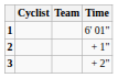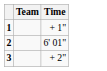- column: Cyclist
1 | Time: 6' 01" -> + 1"
2 | Time: + 1" -> 6' 01"
